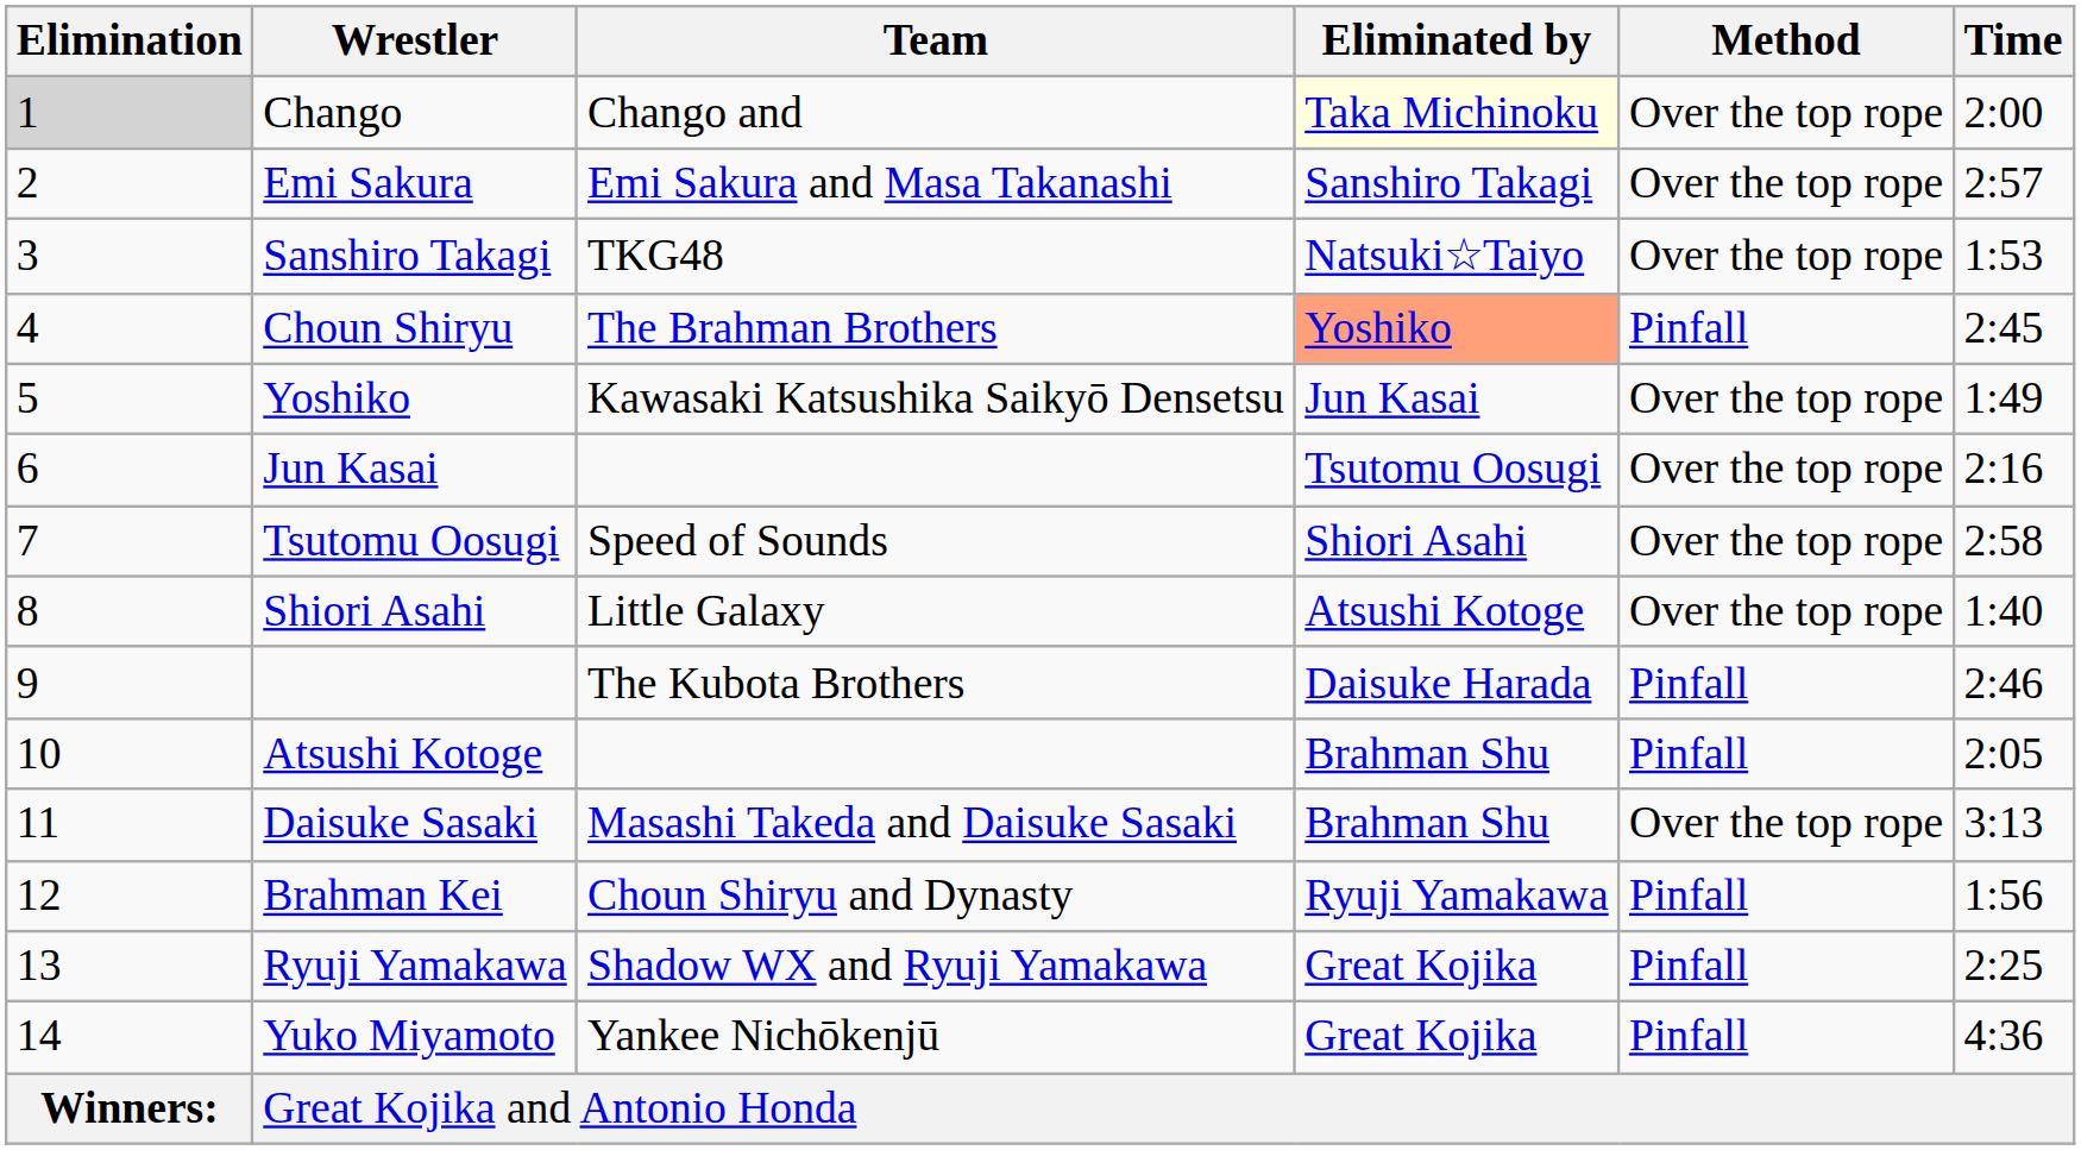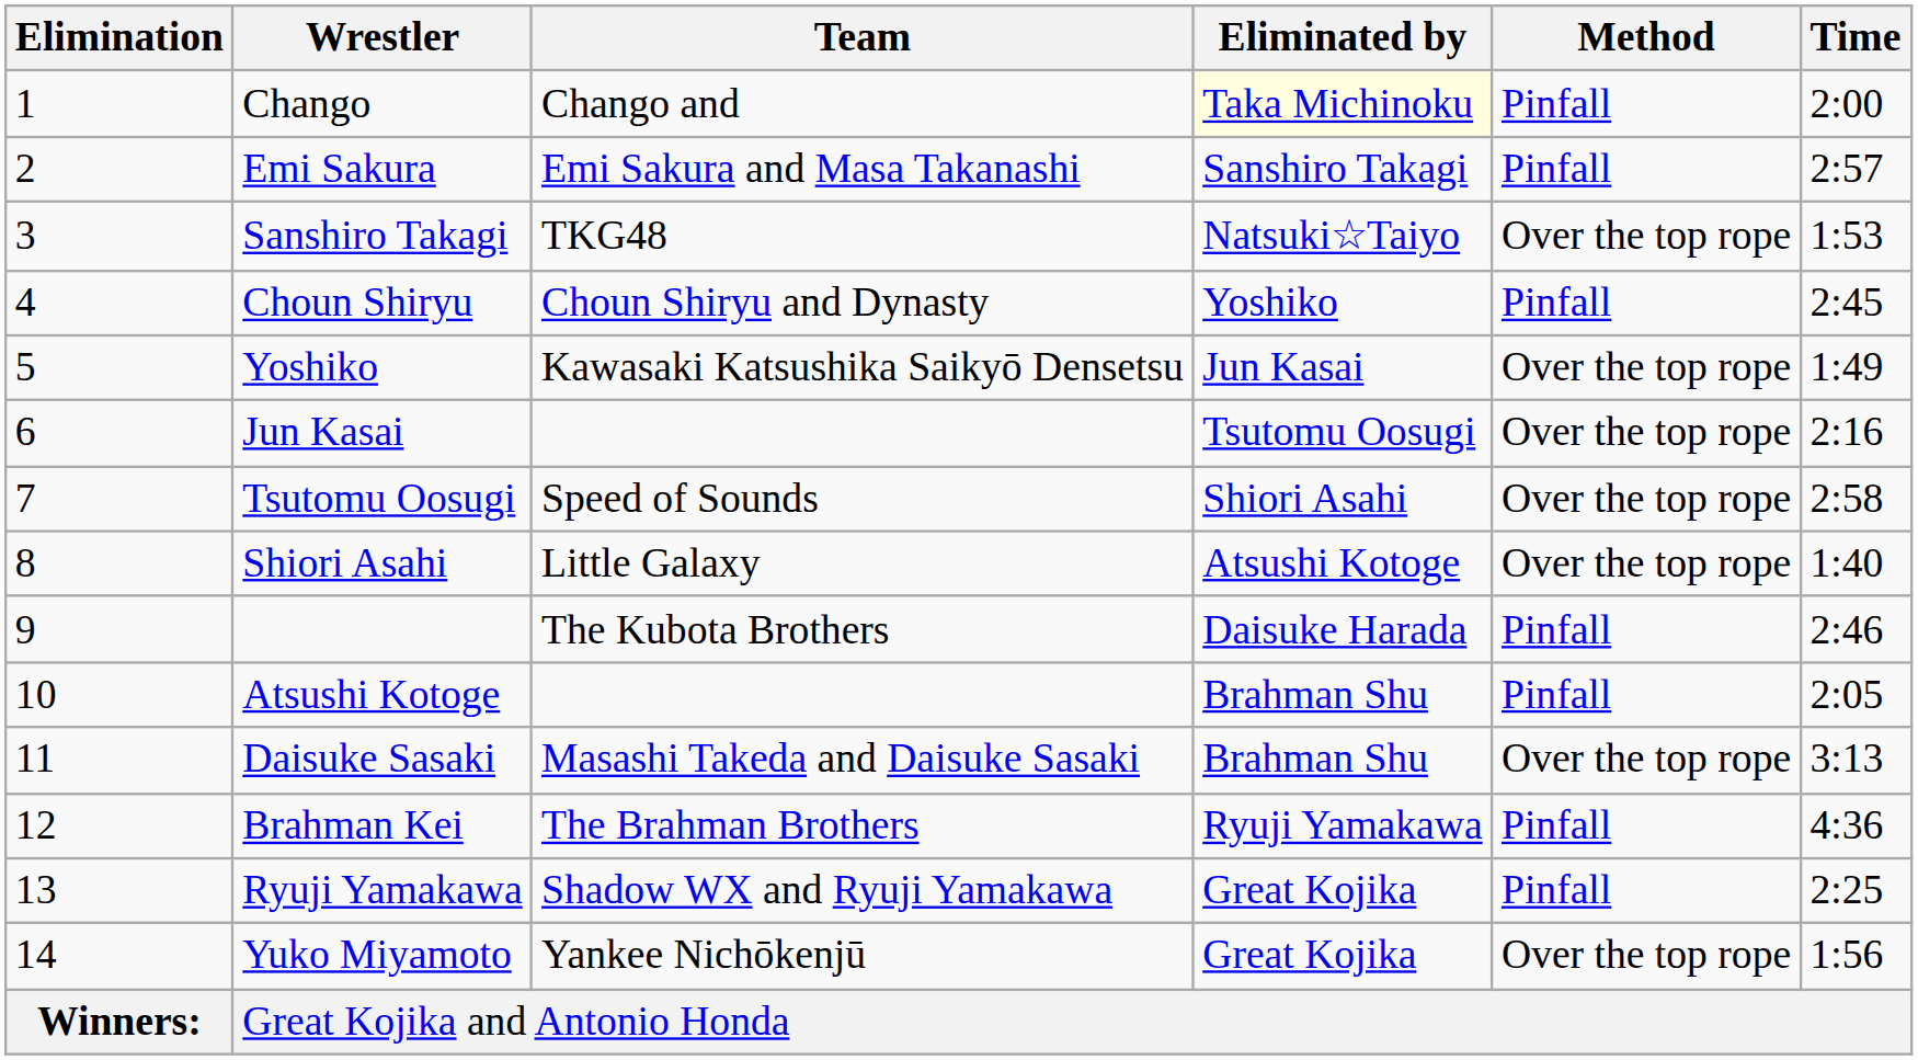Chango | Elimination: lightgrey background -> no background
Chango | Method: Over the top rope -> Pinfall
Emi Sakura | Method: Over the top rope -> Pinfall
Choun Shiryu | Team: The Brahman Brothers -> Choun Shiryu and Dynasty
Choun Shiryu | Eliminated by: lightsalmon background -> no background
Brahman Kei | Team: Choun Shiryu and Dynasty -> The Brahman Brothers
Brahman Kei | Time: 1:56 -> 4:36
Yuko Miyamoto | Method: Pinfall -> Over the top rope
Yuko Miyamoto | Time: 4:36 -> 1:56
